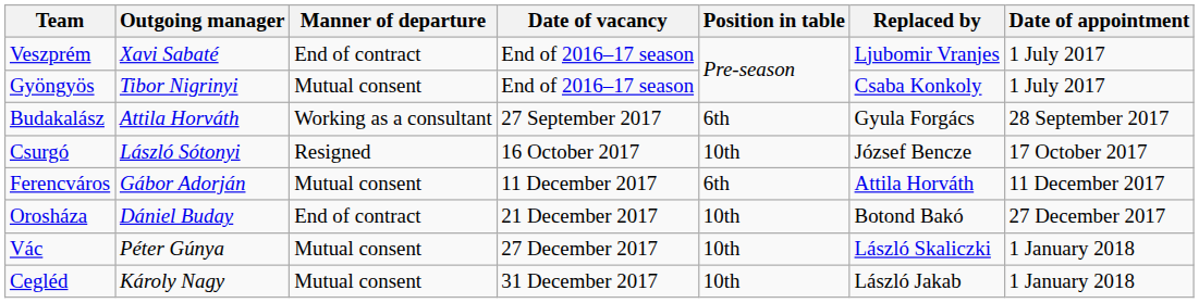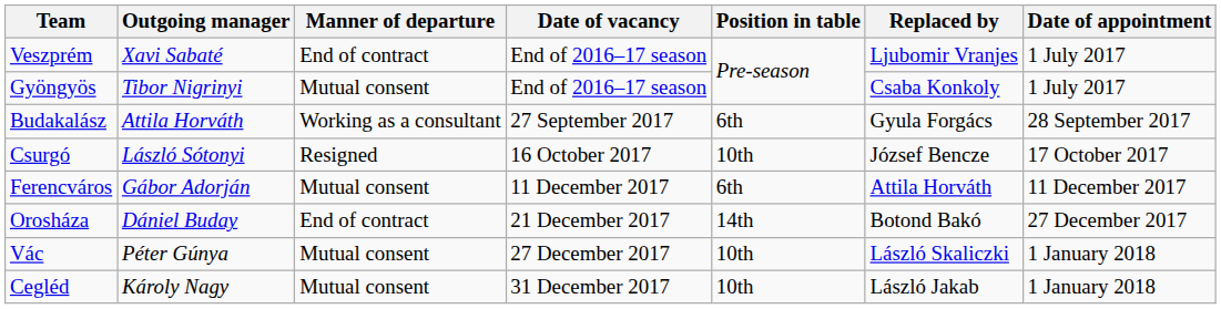Orosháza | Position in table: 10th -> 14th
